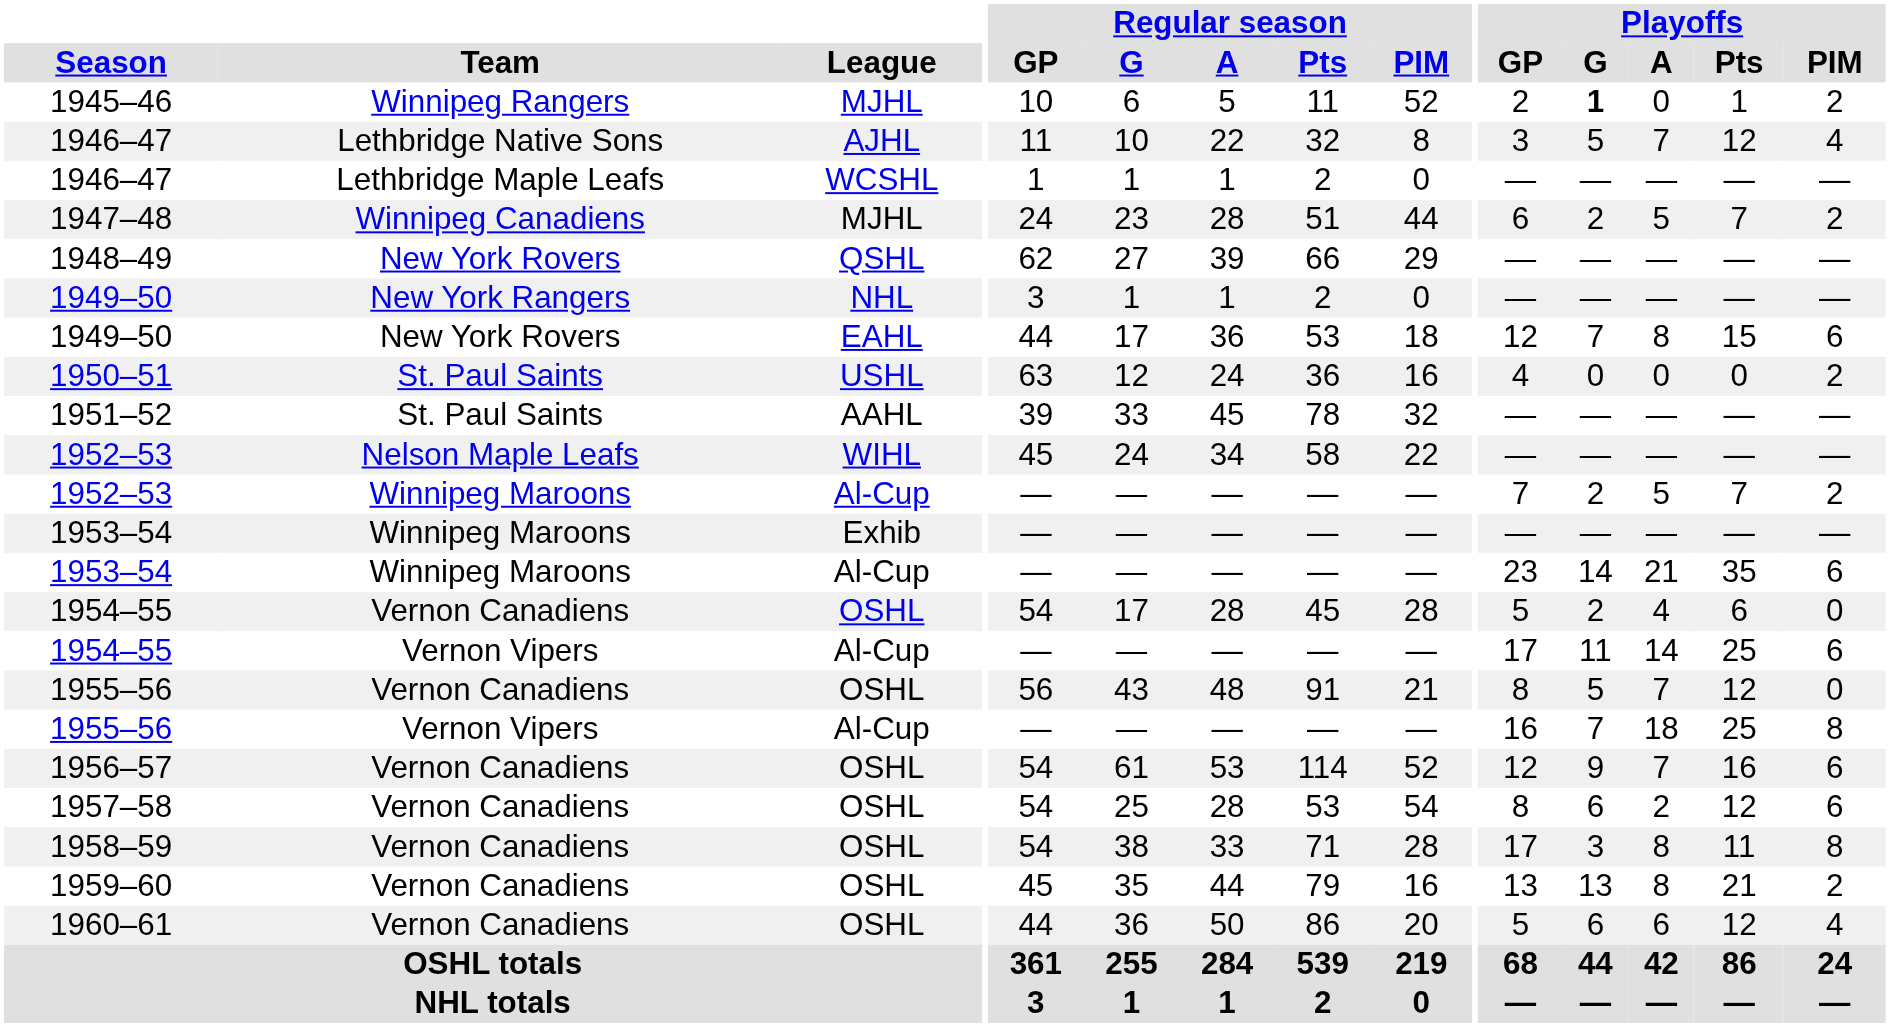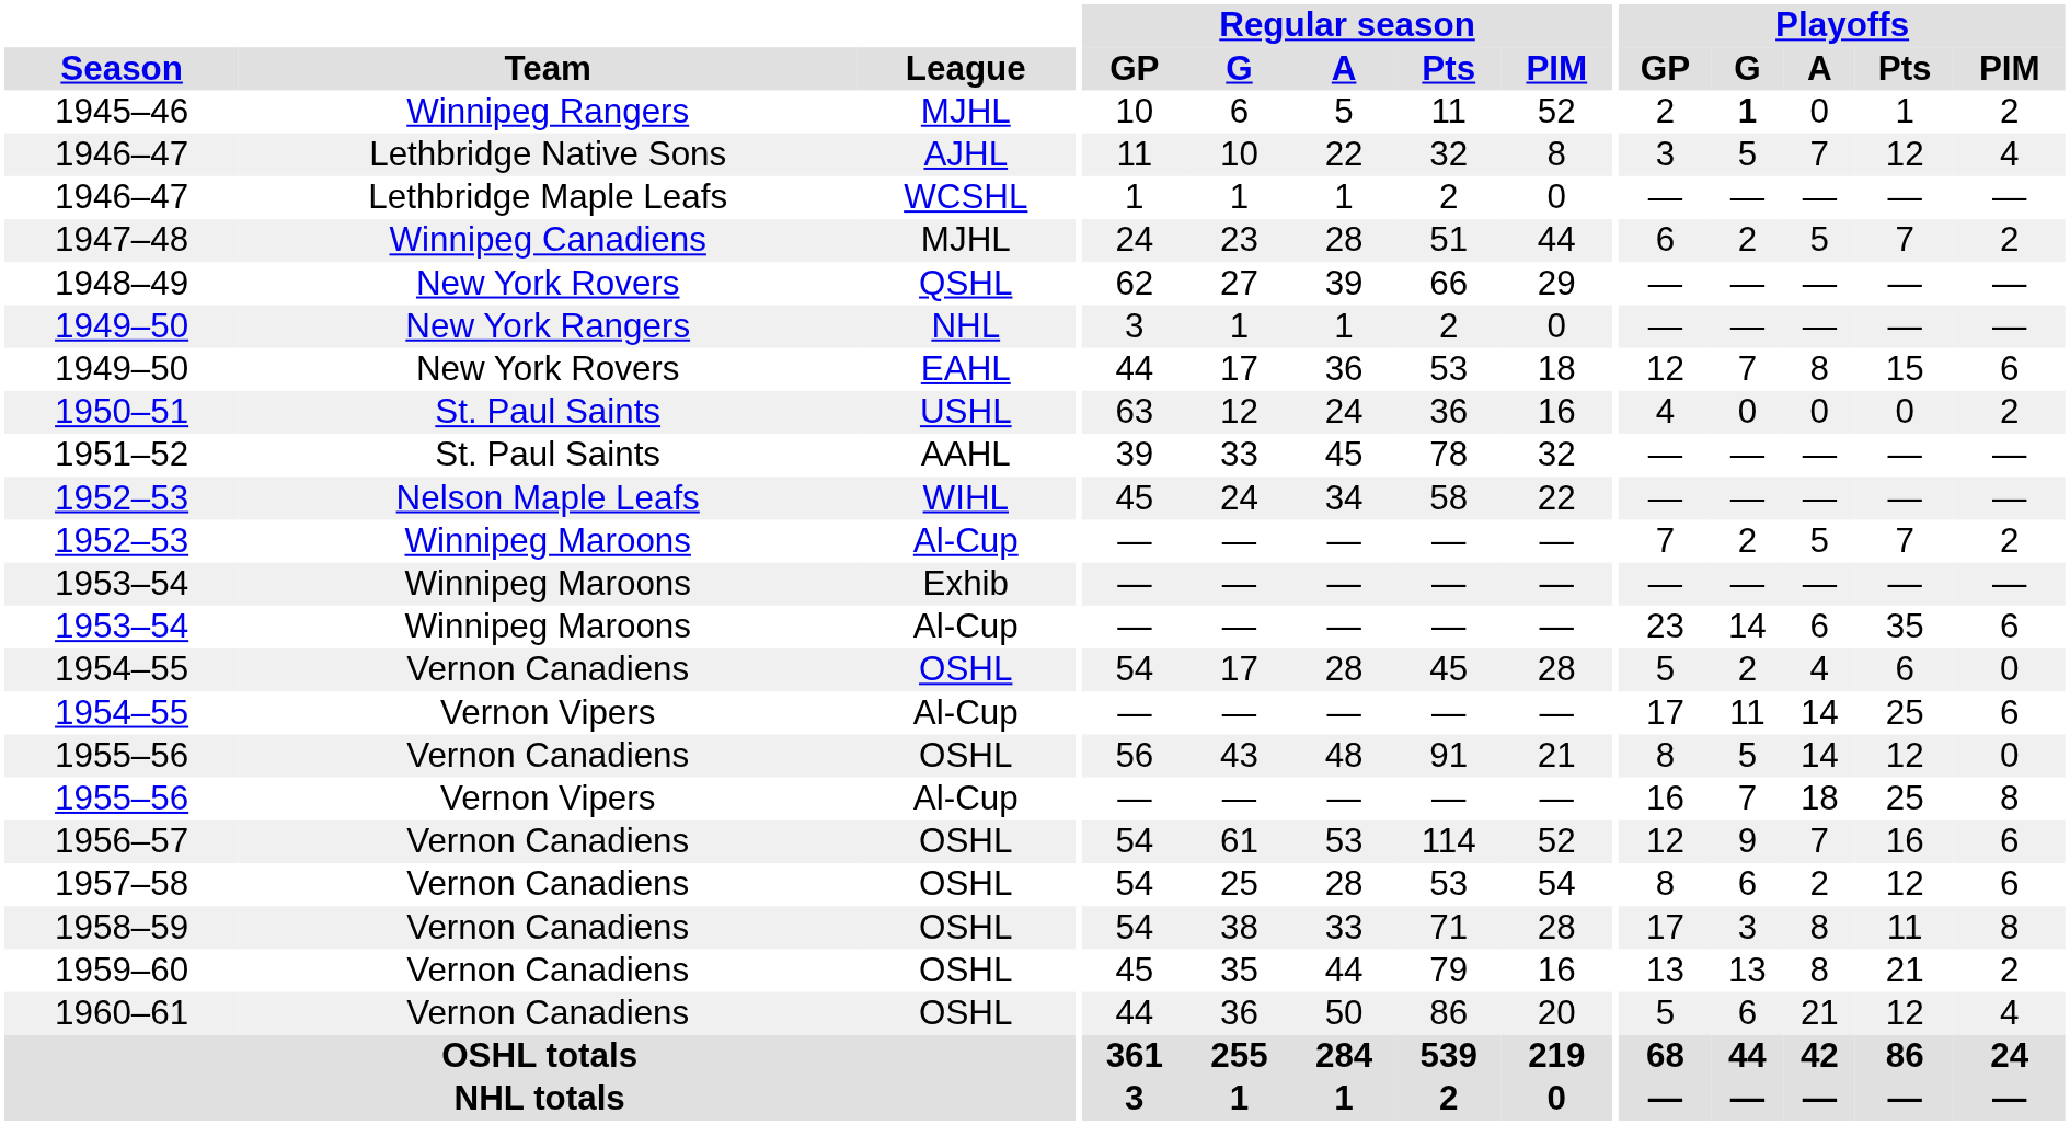1953–54 / Al-Cup | Playoffs / A: 21 -> 6
1955–56 / OSHL | Playoffs / A: 7 -> 14
1960–61 | Playoffs / A: 6 -> 21
